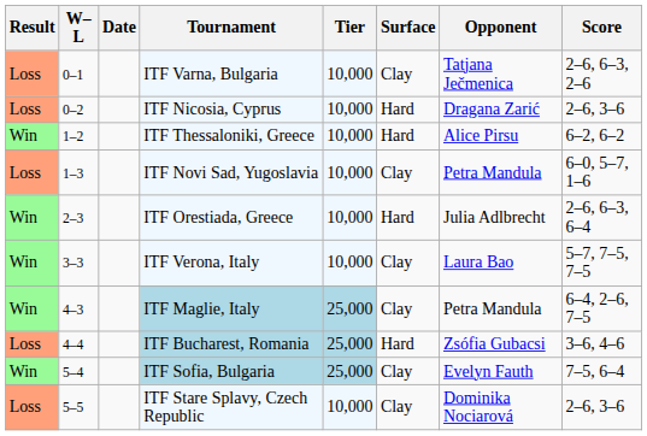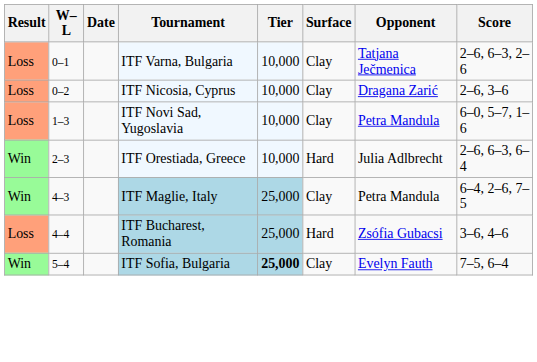ITF Nicosia, Cyprus | Surface: Hard -> Clay
- row: Win | 1–2 | ITF Thessaloniki, Greece | 10,000 | Hard | Alice Pirsu | 6–2, 6–2
- row: Win | 3–3 | ITF Verona, Italy | 10,000 | Clay | Laura Bao | 5–7, 7–5, 7–5
ITF Sofia, Bulgaria | Tier: normal -> bold
- row: Loss | 5–5 | ITF Stare Splavy, Czech Republic | 10,000 | Clay | Dominika Nociarová | 2–6, 3–6
